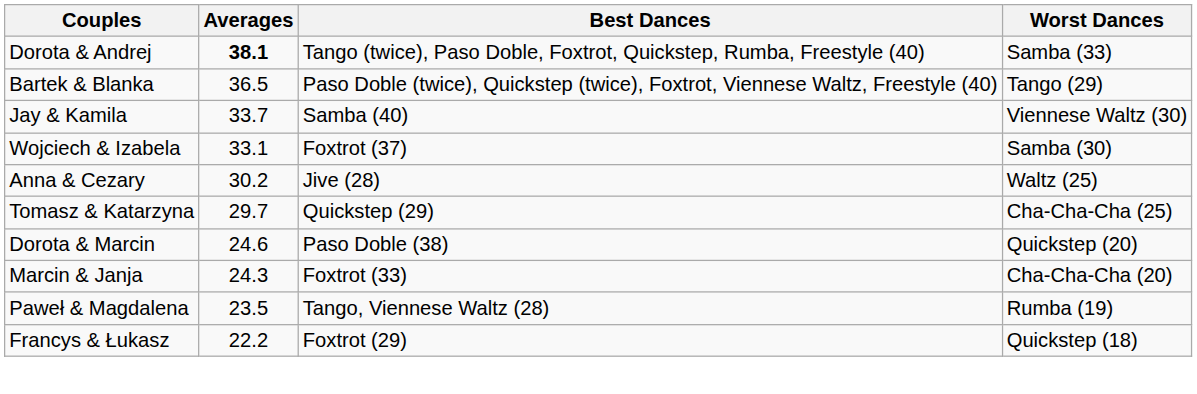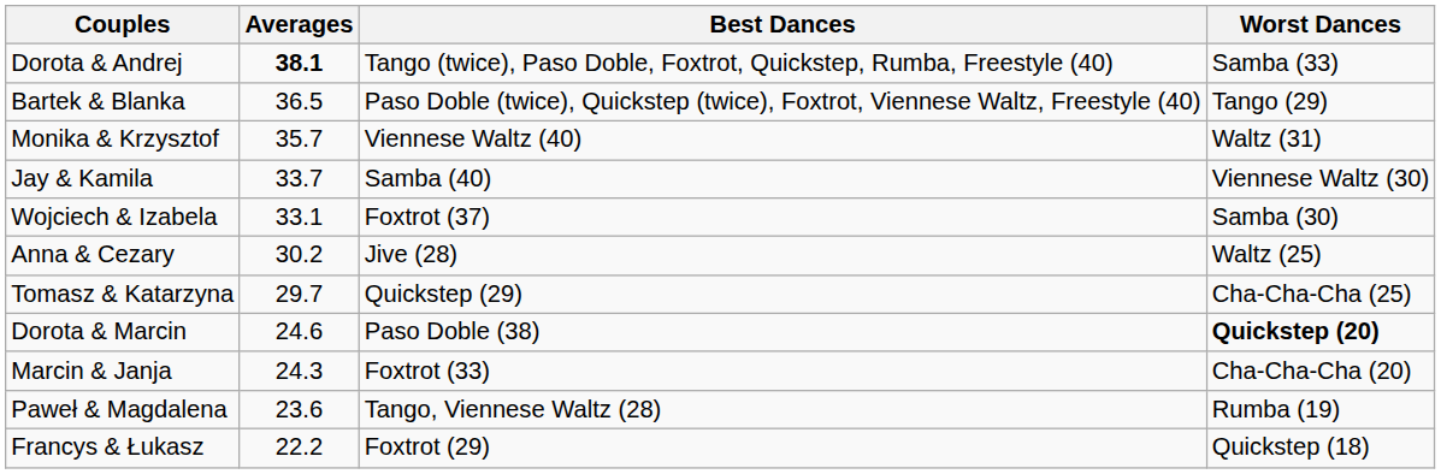+ row: Monika & Krzysztof | 35.7 | Viennese Waltz (40) | Waltz (31)
Dorota & Marcin | Worst Dances: normal -> bold
Paweł & Magdalena | Averages: 23.5 -> 23.6
